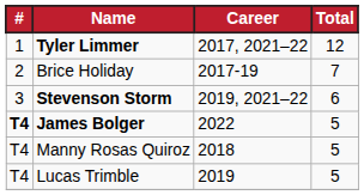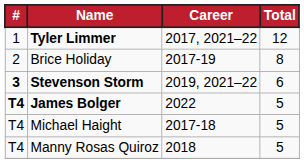Brice Holiday | Total: 7 -> 8
Stevenson Storm | #: normal -> bold
+ row: T4 | Michael Haight | 2017-18 | 5
- row: T4 | Lucas Trimble | 2019 | 5
